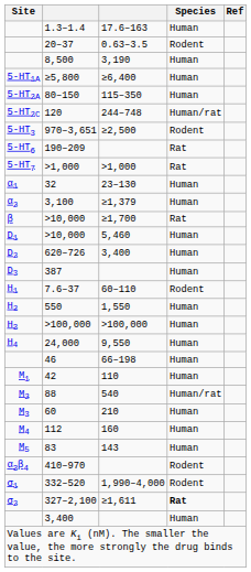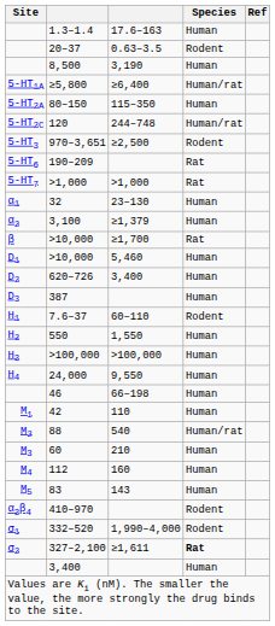≥5,800 | Species: Human -> Human/rat
